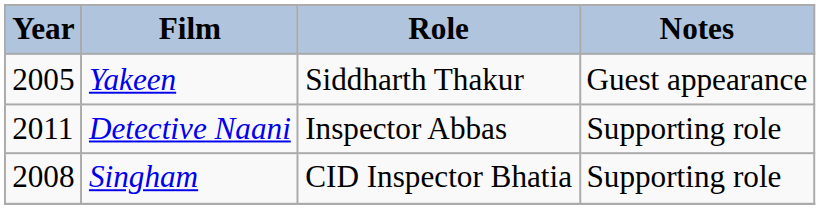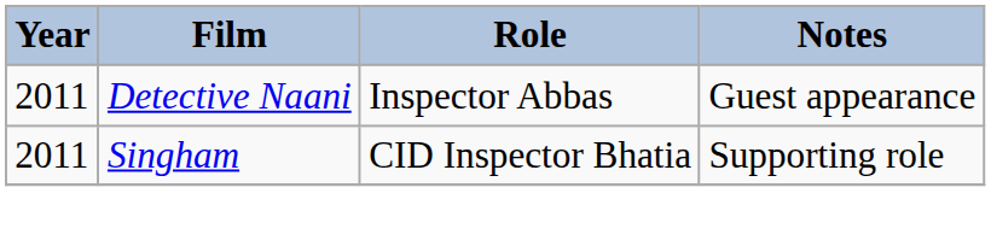- row: 2005 | Yakeen | Siddharth Thakur | Guest appearance
Detective Naani | Notes: Supporting role -> Guest appearance
Singham | Year: 2008 -> 2011
